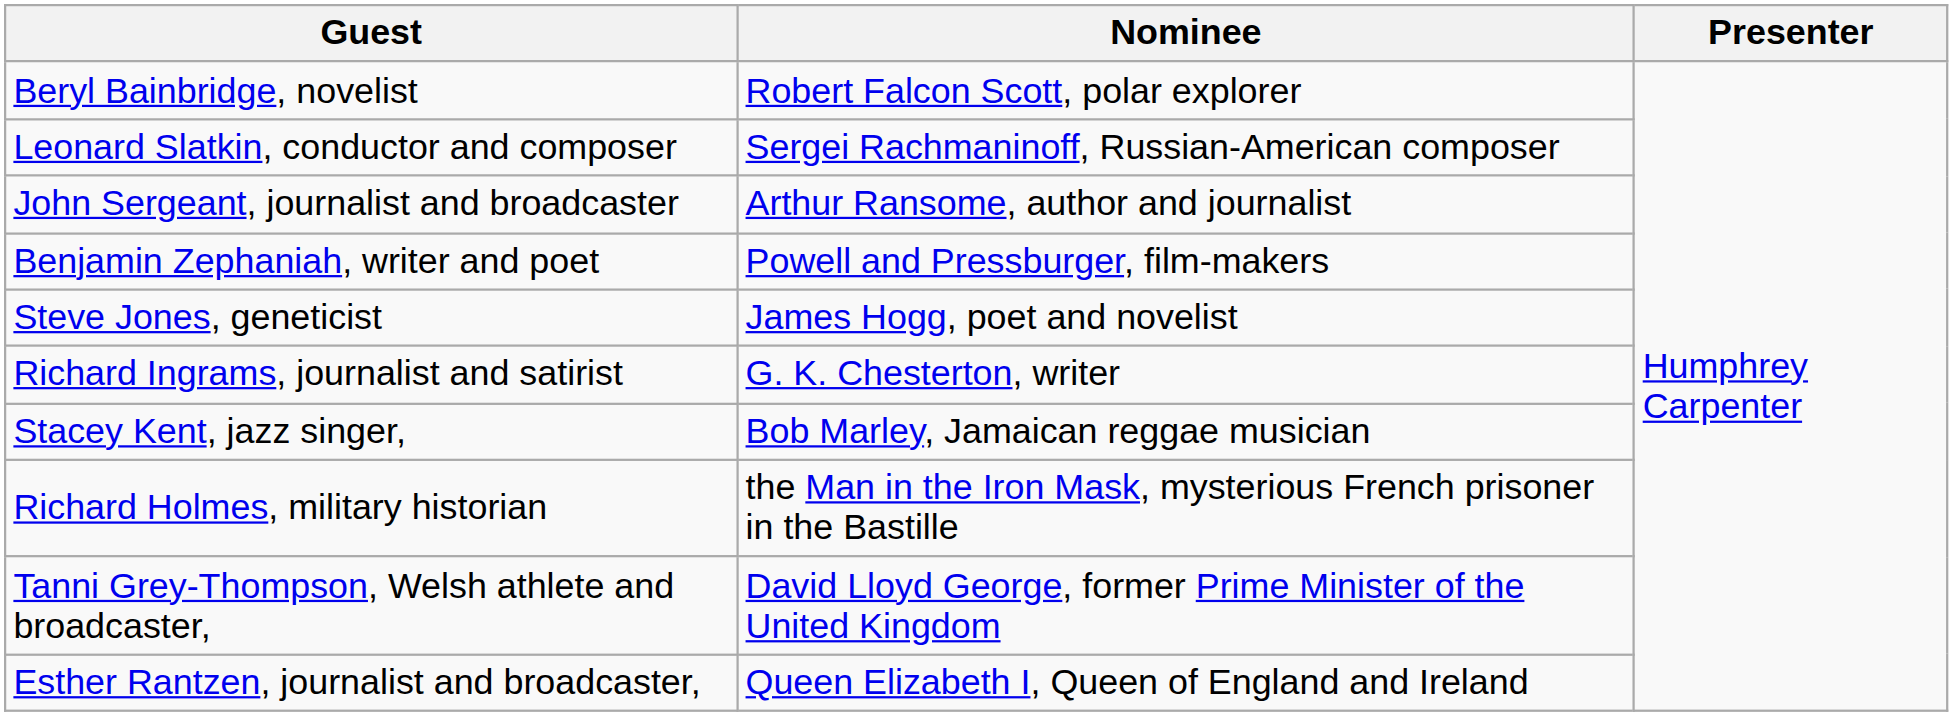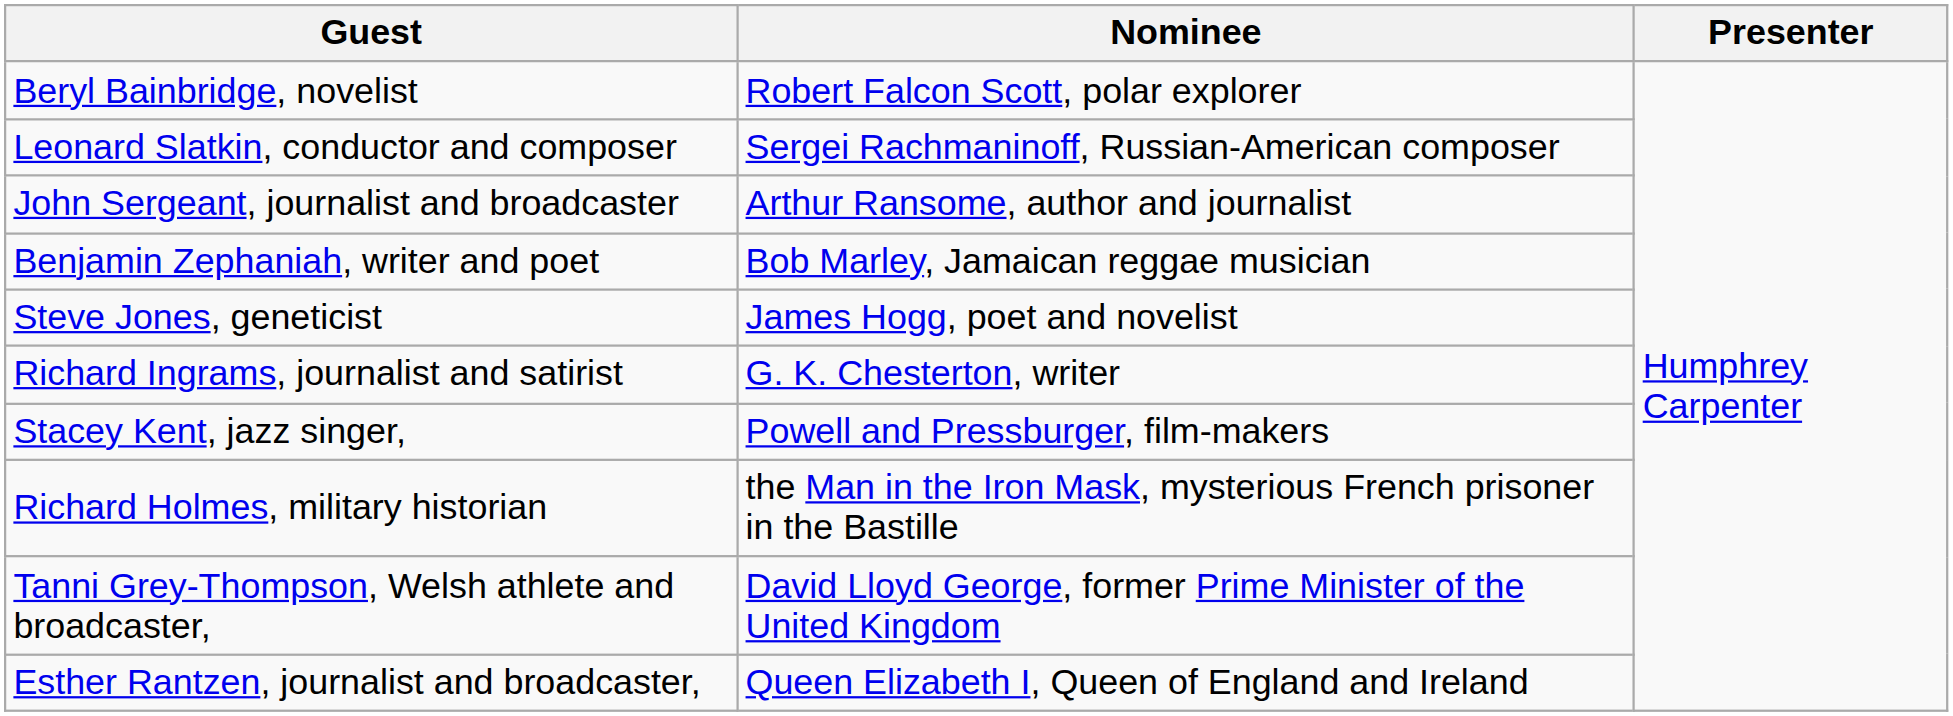Benjamin Zephaniah, writer and poet | Nominee: Powell and Pressburger, film-makers -> Bob Marley, Jamaican reggae musician
Stacey Kent, jazz singer, | Nominee: Bob Marley, Jamaican reggae musician -> Powell and Pressburger, film-makers
